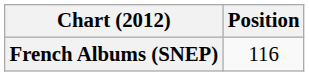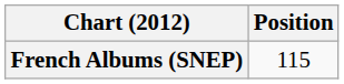French Albums (SNEP) | Position: 116 -> 115
